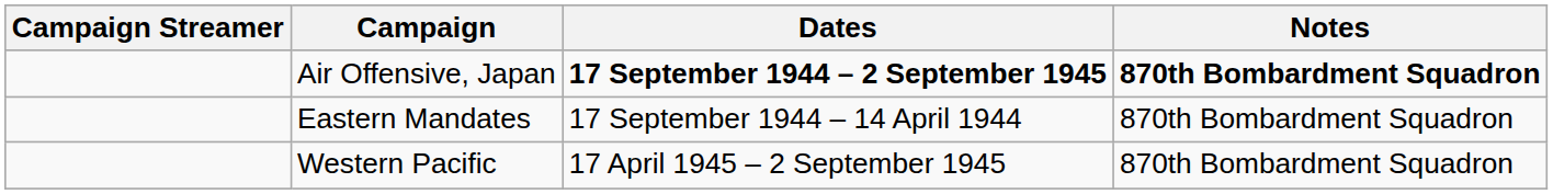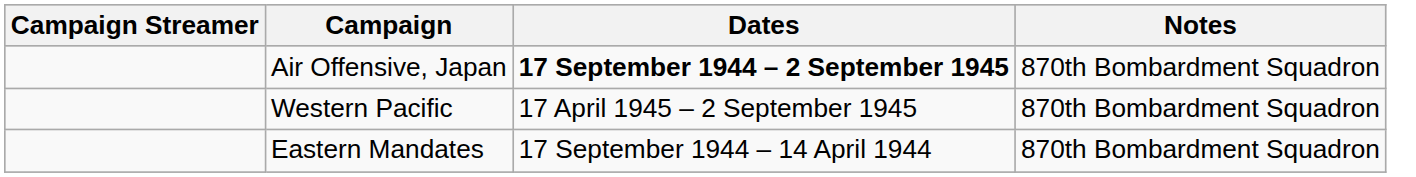Air Offensive, Japan | Notes: bold -> normal
rows swapped: Eastern Mandates <-> Western Pacific
